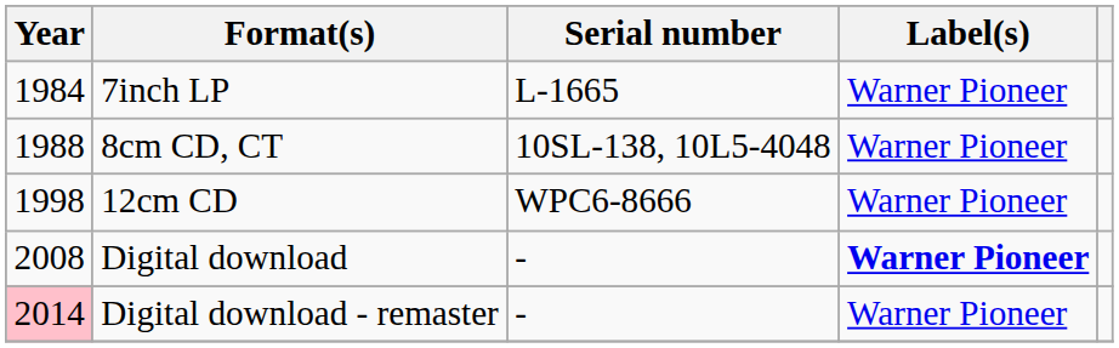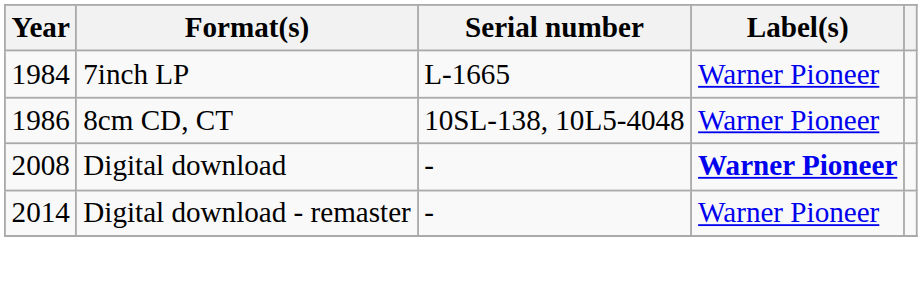8cm CD, CT | Year: 1988 -> 1986
- row: 1998 | 12cm CD | WPC6-8666 | Warner Pioneer
Digital download - remaster | Year: pink background -> no background
